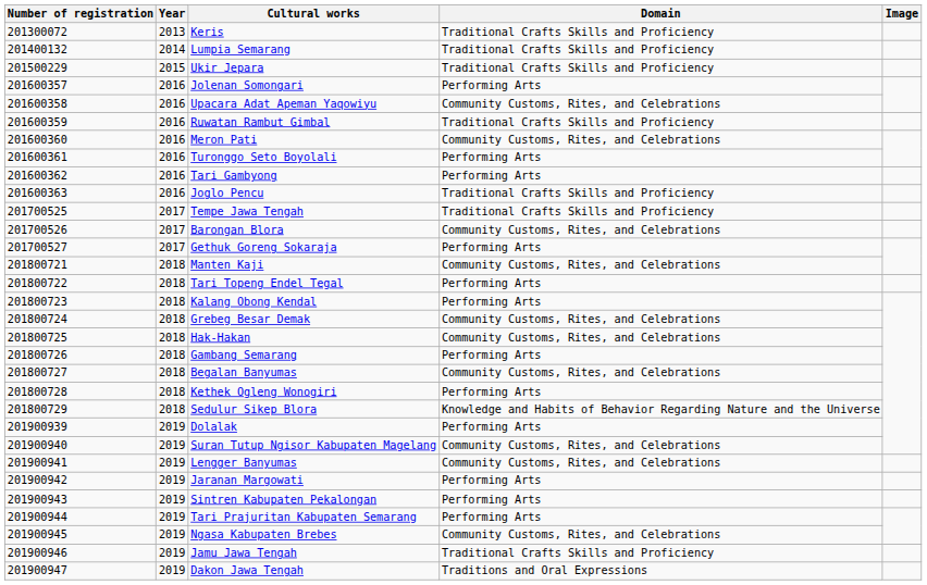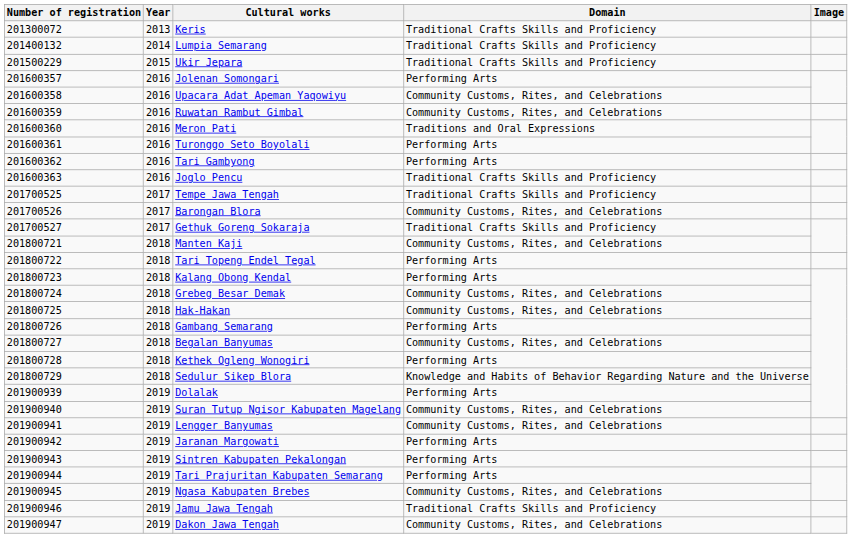Ruwatan Rambut Gimbal | Domain: Traditional Crafts Skills and Proficiency -> Community Customs, Rites, and Celebrations
Meron Pati | Domain: Community Customs, Rites, and Celebrations -> Traditions and Oral Expressions
Gethuk Goreng Sokaraja | Domain: Performing Arts -> Traditional Crafts Skills and Proficiency
Dakon Jawa Tengah | Domain: Traditions and Oral Expressions -> Community Customs, Rites, and Celebrations
